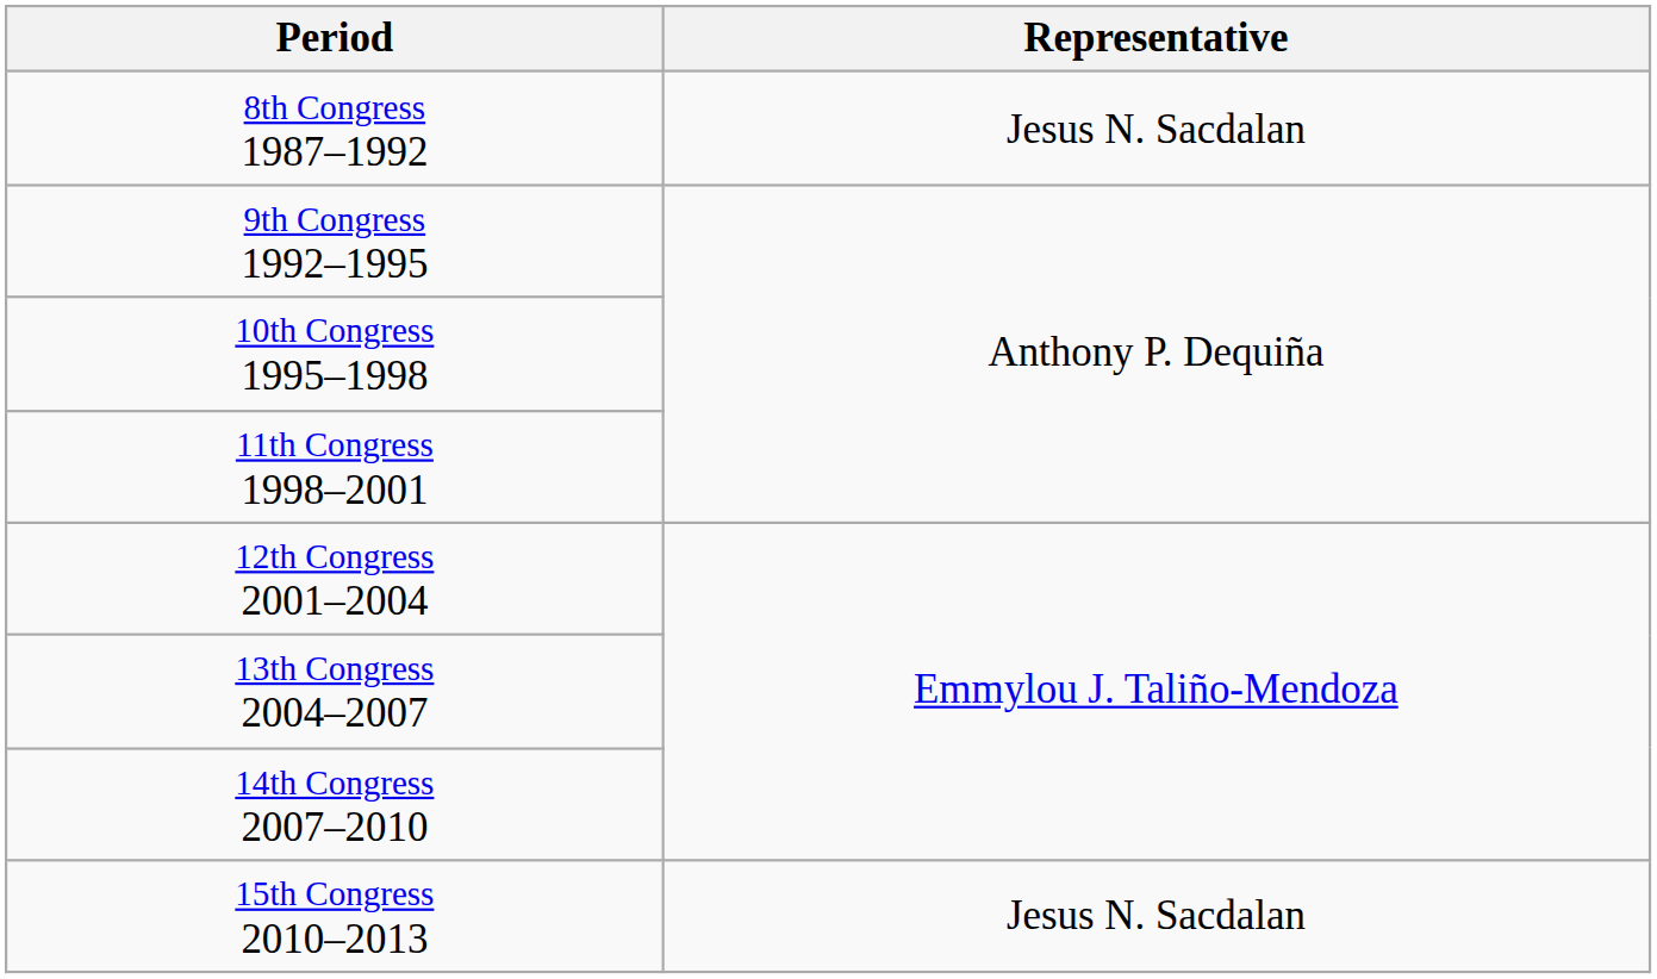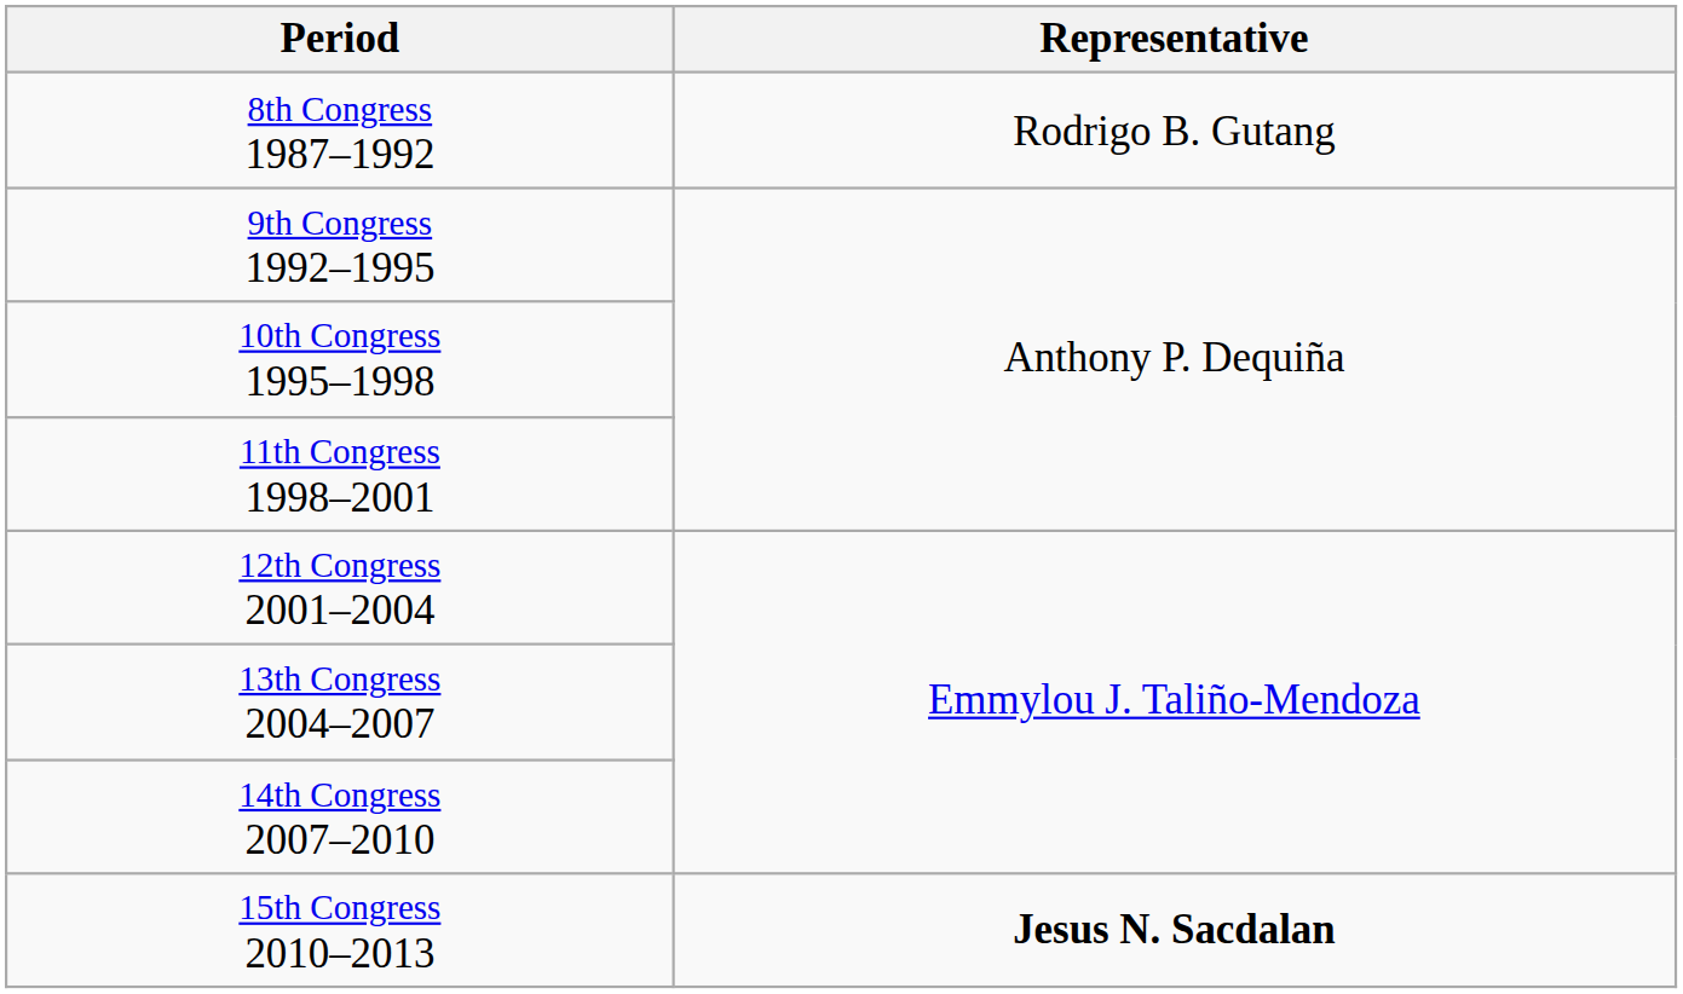8th Congress 1987–1992 | Representative: Jesus N. Sacdalan -> Rodrigo B. Gutang
15th Congress 2010–2013 | Representative: normal -> bold
